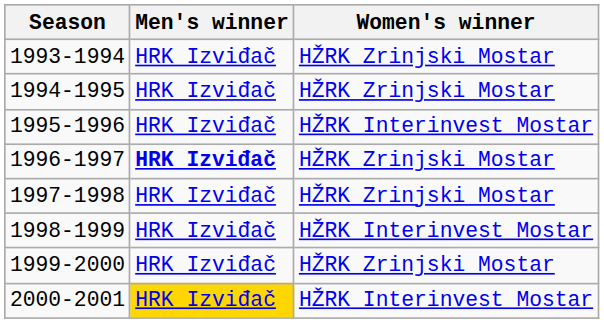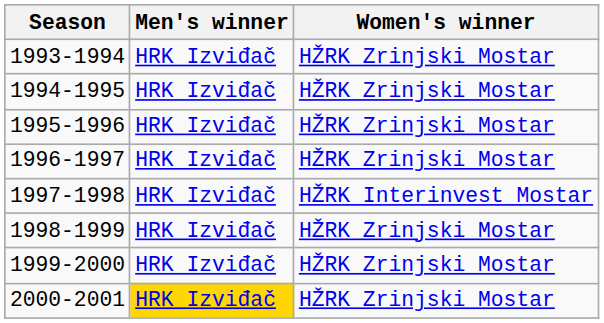1995-1996 | Women's winner: HŽRK Interinvest Mostar -> HŽRK Zrinjski Mostar
1996-1997 | Men's winner: bold -> normal
1997-1998 | Women's winner: HŽRK Zrinjski Mostar -> HŽRK Interinvest Mostar
1998-1999 | Women's winner: HŽRK Interinvest Mostar -> HŽRK Zrinjski Mostar
2000-2001 | Women's winner: HŽRK Interinvest Mostar -> HŽRK Zrinjski Mostar
